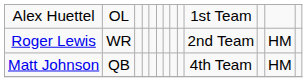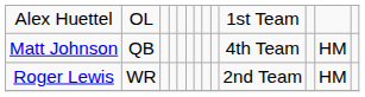rows swapped: Matt Johnson <-> Roger Lewis
